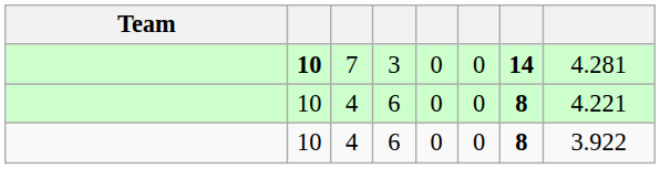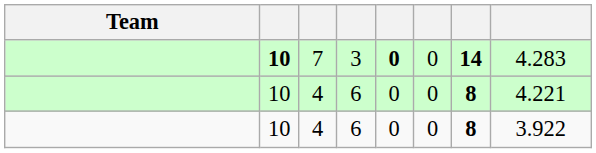7 | column 5: normal -> bold
7 | column 8: 4.281 -> 4.283
